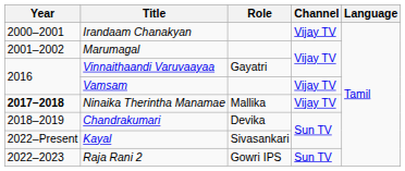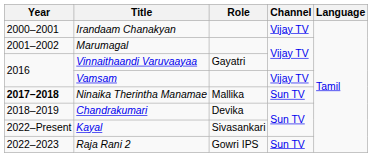Ninaika Therintha Manamae | Channel: Vijay TV -> Sun TV
